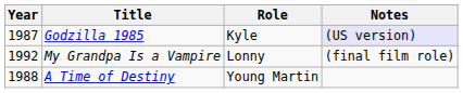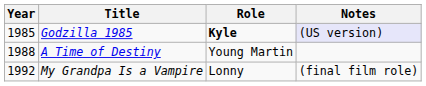Godzilla 1985 | Year: 1987 -> 1985
Godzilla 1985 | Role: normal -> bold
rows swapped: A Time of Destiny <-> My Grandpa Is a Vampire
